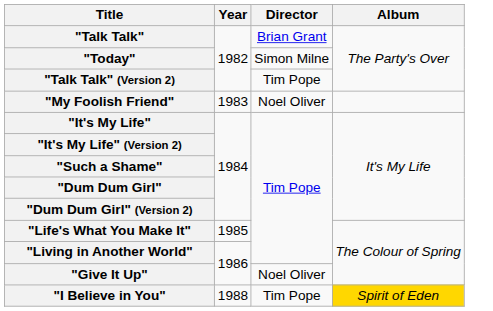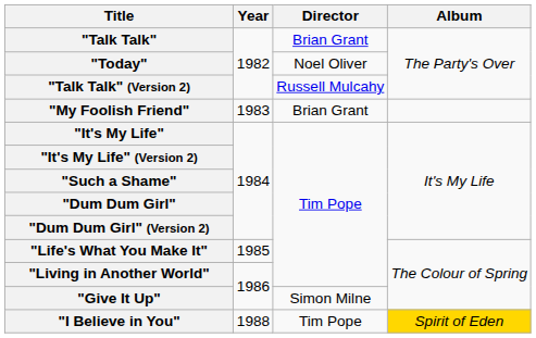"Today" | Director: Simon Milne -> Noel Oliver
"Talk Talk" (Version 2) | Director: Tim Pope -> Russell Mulcahy
"My Foolish Friend" | Director: Noel Oliver -> Brian Grant
"Give It Up" | Director: Noel Oliver -> Simon Milne
